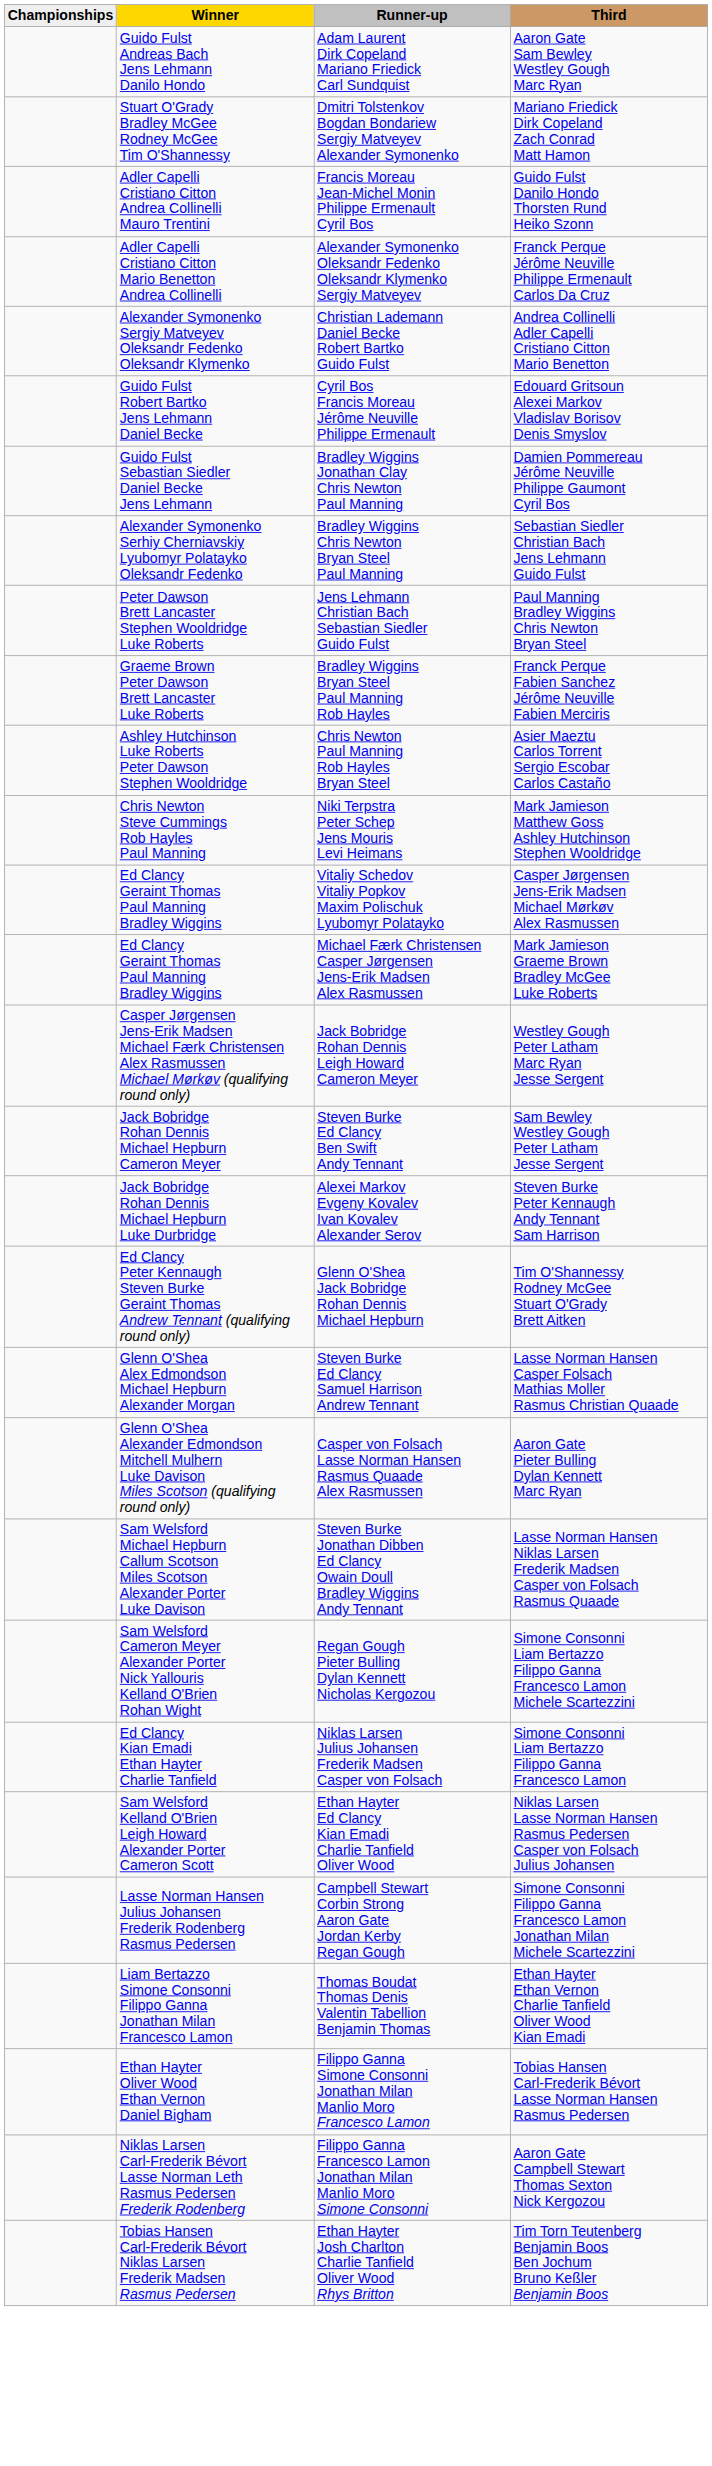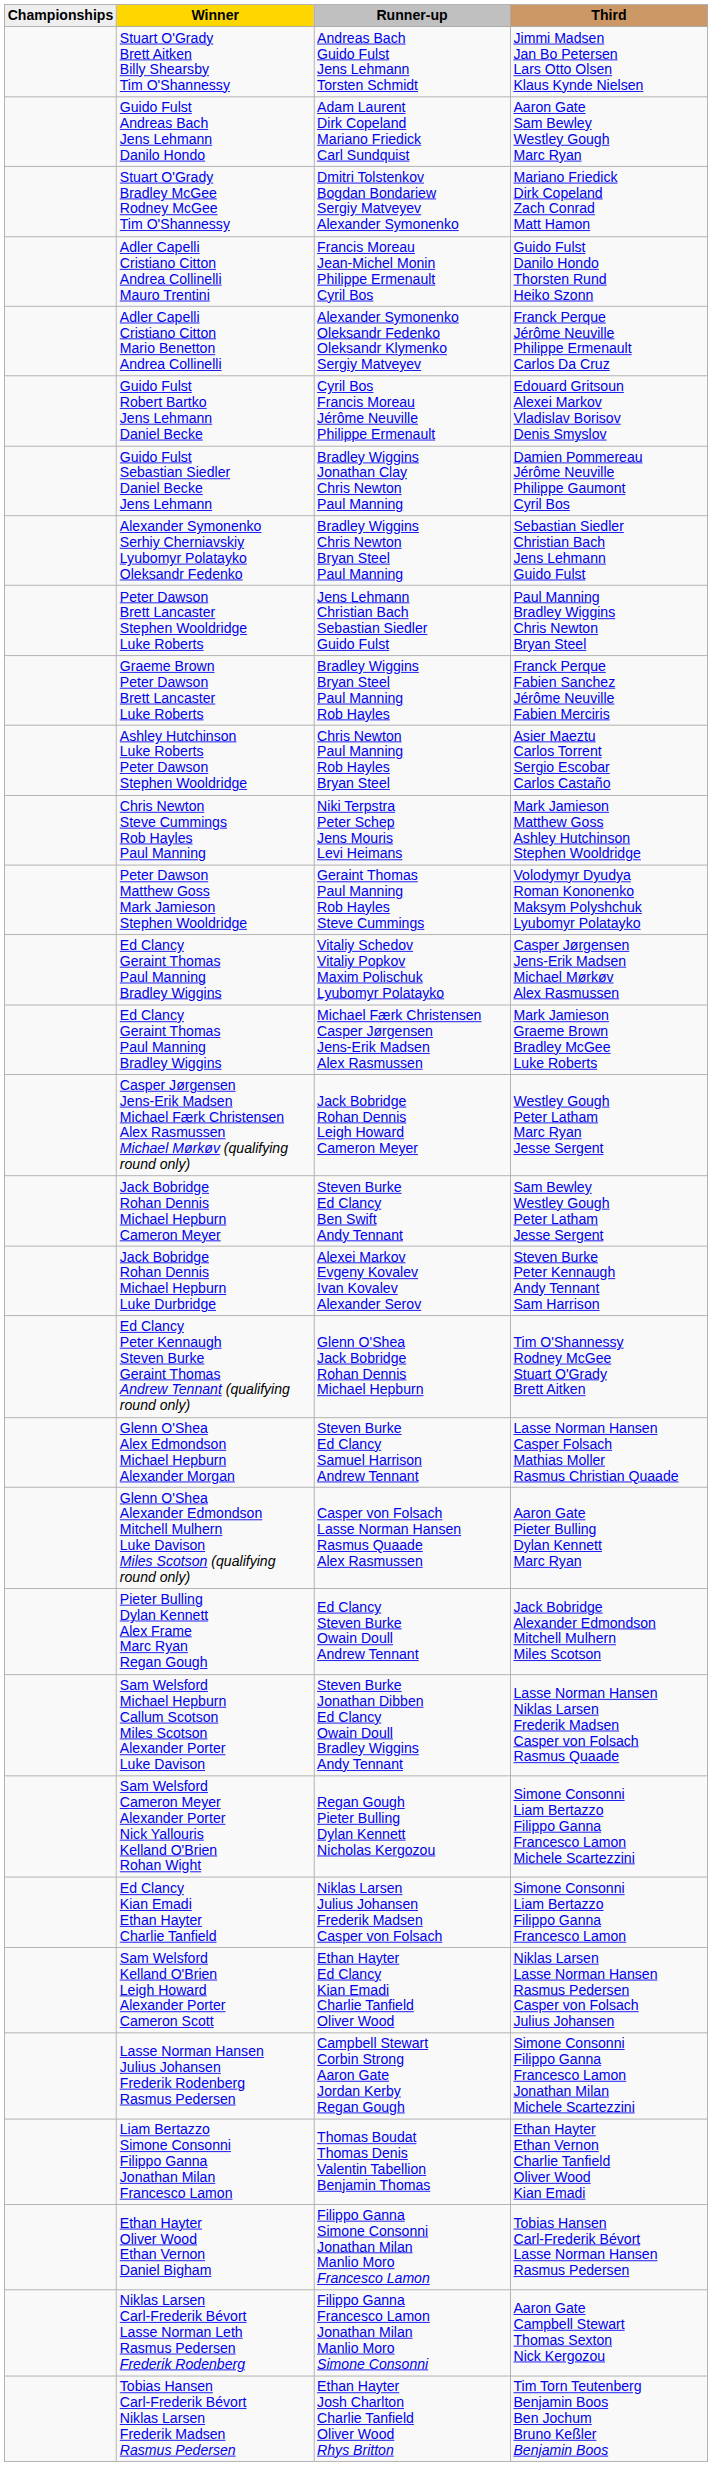+ row: Stuart O'Grady Brett Aitken Billy Shearsby Tim O'Shannessy | Andreas Bach Guido Fulst Jens Lehmann Torsten Schmidt | Jimmi Madsen Jan Bo Petersen Lars Otto Olsen Klaus Kynde Nielsen
- row: Alexander Symonenko Sergiy Matveyev Oleksandr Fedenko Oleksandr Klymenko | Christian Lademann Daniel Becke Robert Bartko Guido Fulst | Andrea Collinelli Adler Capelli Cristiano Citton Mario Benetton
+ row: Peter Dawson Matthew Goss Mark Jamieson Stephen Wooldridge | Geraint Thomas Paul Manning Rob Hayles Steve Cummings | Volodymyr Dyudya Roman Kononenko Maksym Polyshchuk Lyubomyr Polatayko
+ row: Pieter Bulling Dylan Kennett Alex Frame Marc Ryan Regan Gough | Ed Clancy Steven Burke Owain Doull Andrew Tennant | Jack Bobridge Alexander Edmondson Mitchell Mulhern Miles Scotson
